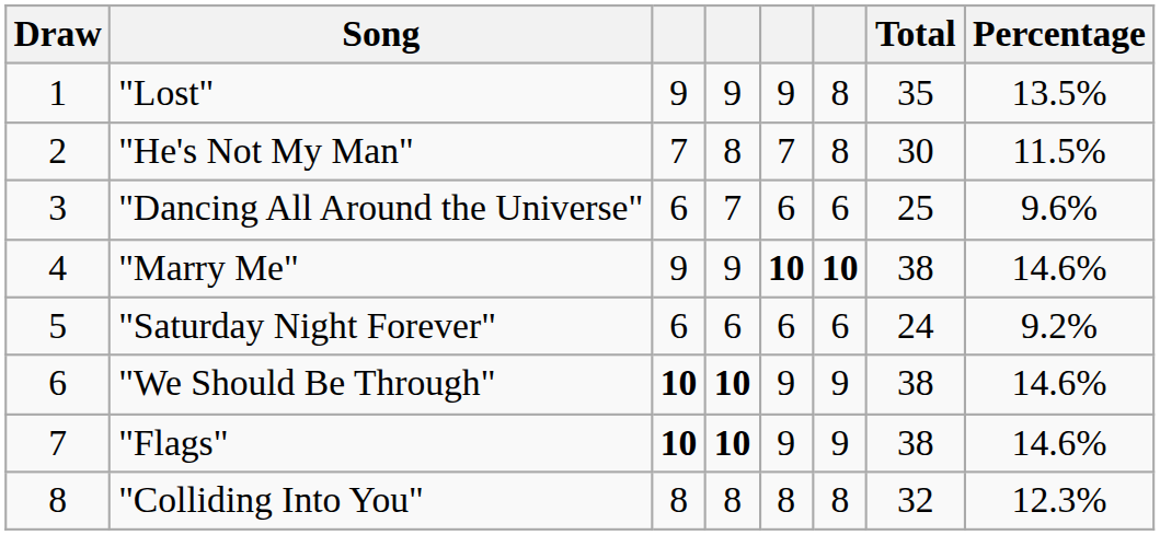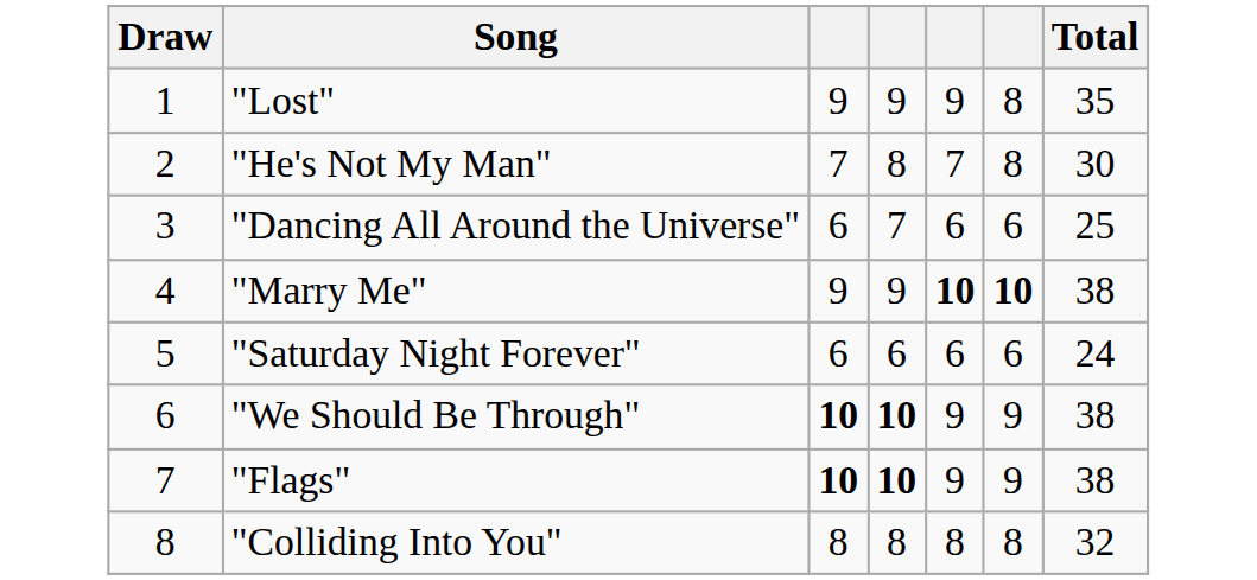- column: Percentage | 13.5% | 11.5% | 9.6% | 14.6% | 9.2% | 14.6% | 14.6% | 12.3%
